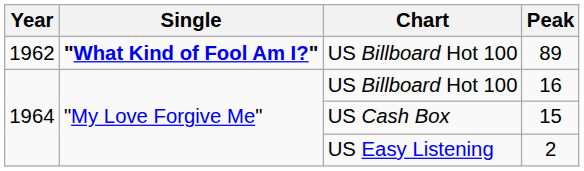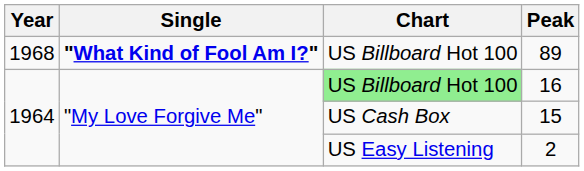89 | Year: 1962 -> 1968
16 | Chart: no background -> lightgreen background
